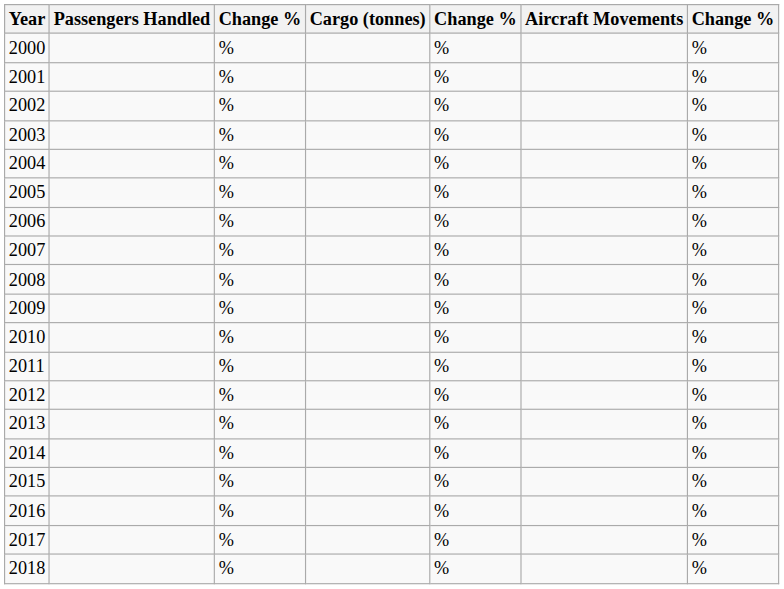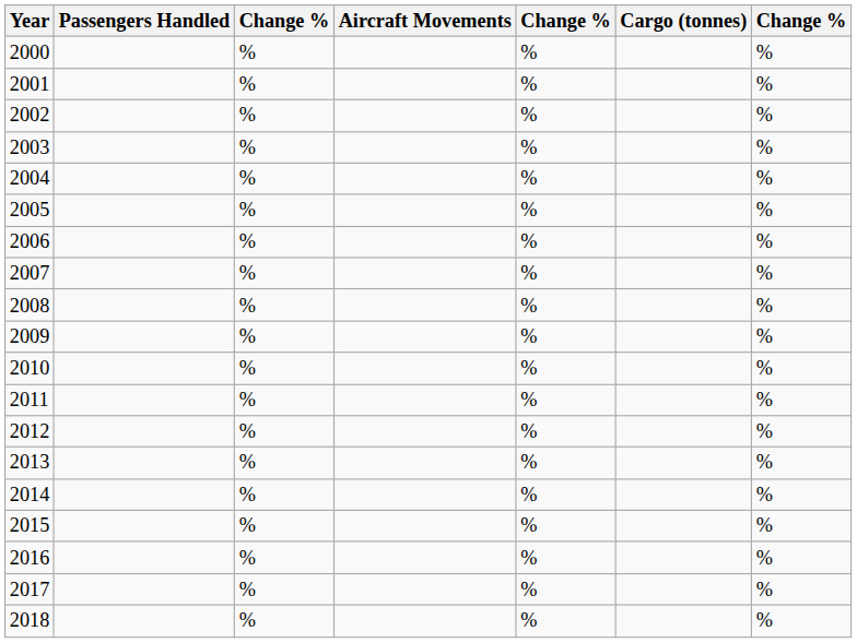columns swapped: Aircraft Movements <-> Cargo (tonnes)
